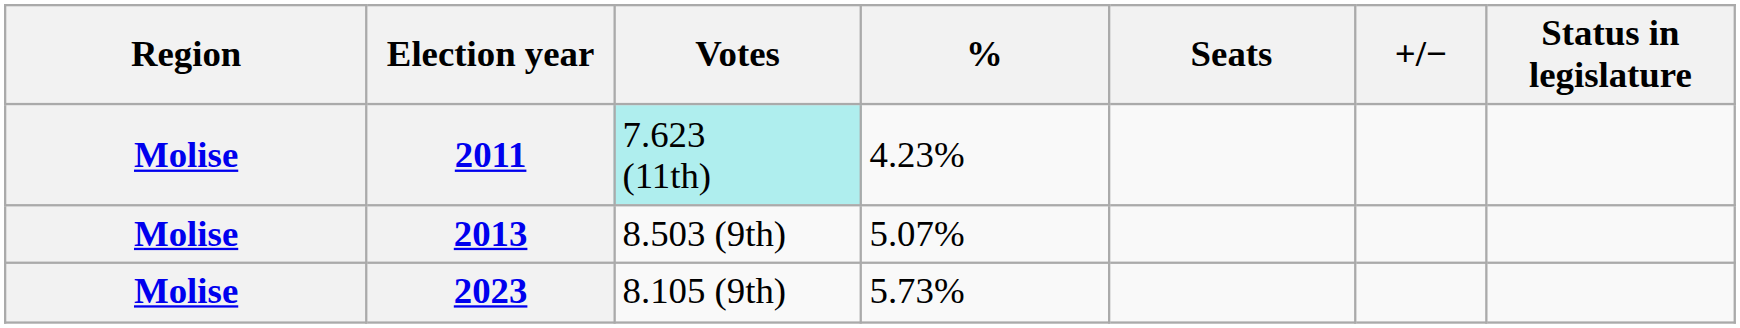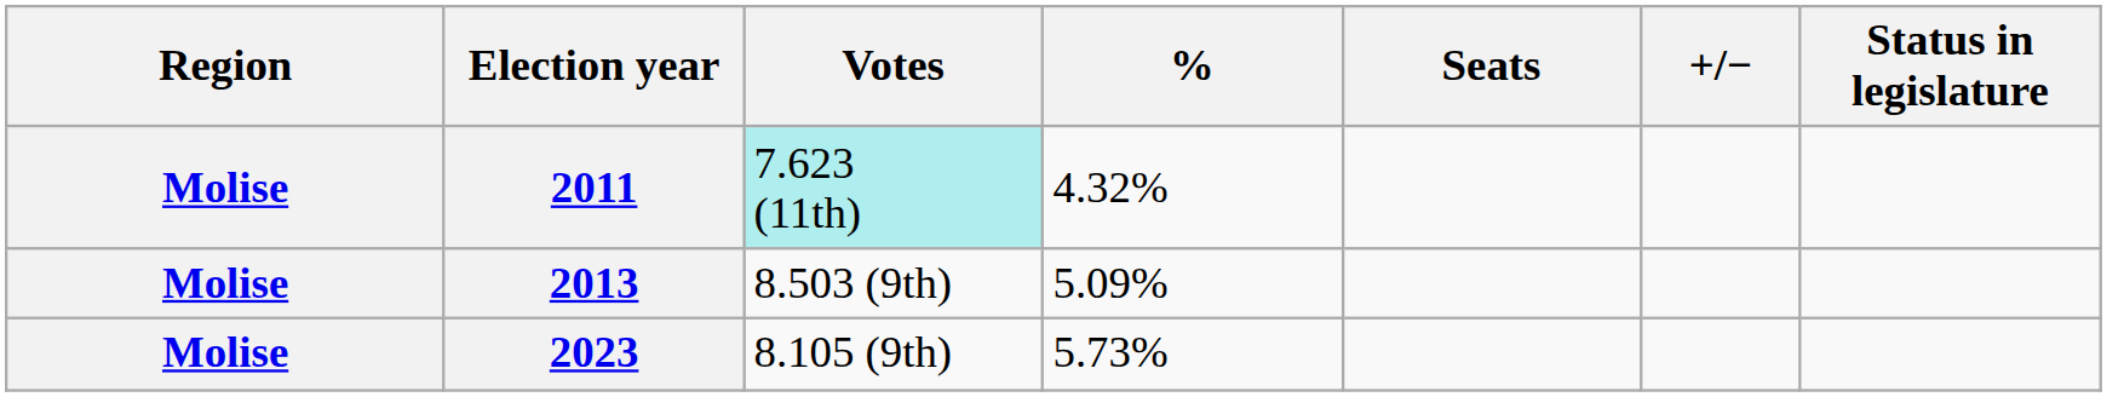2011 | %: 4.23% -> 4.32%
2013 | %: 5.07% -> 5.09%
